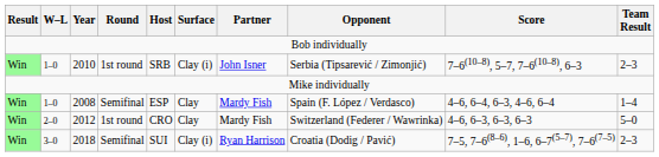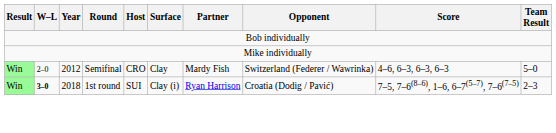- row: Win | 1–0 | 2010 | 1st round | SRB | Clay (i) | John Isner | Serbia (Tipsarević / Zimonjić) | 7–6(10–8), 5–7, 7–6(10–8), 6–3 | 2–3
- row: Win | 1–0 | 2008 | Semifinal | ESP | Clay | Mardy Fish | Spain (F. López / Verdasco) | 4–6, 6–4, 6–3, 4–6, 6–4 | 1–4
2012 | Round: 1st round -> Semifinal
2018 | W–L: normal -> bold
2018 | Round: Semifinal -> 1st round
